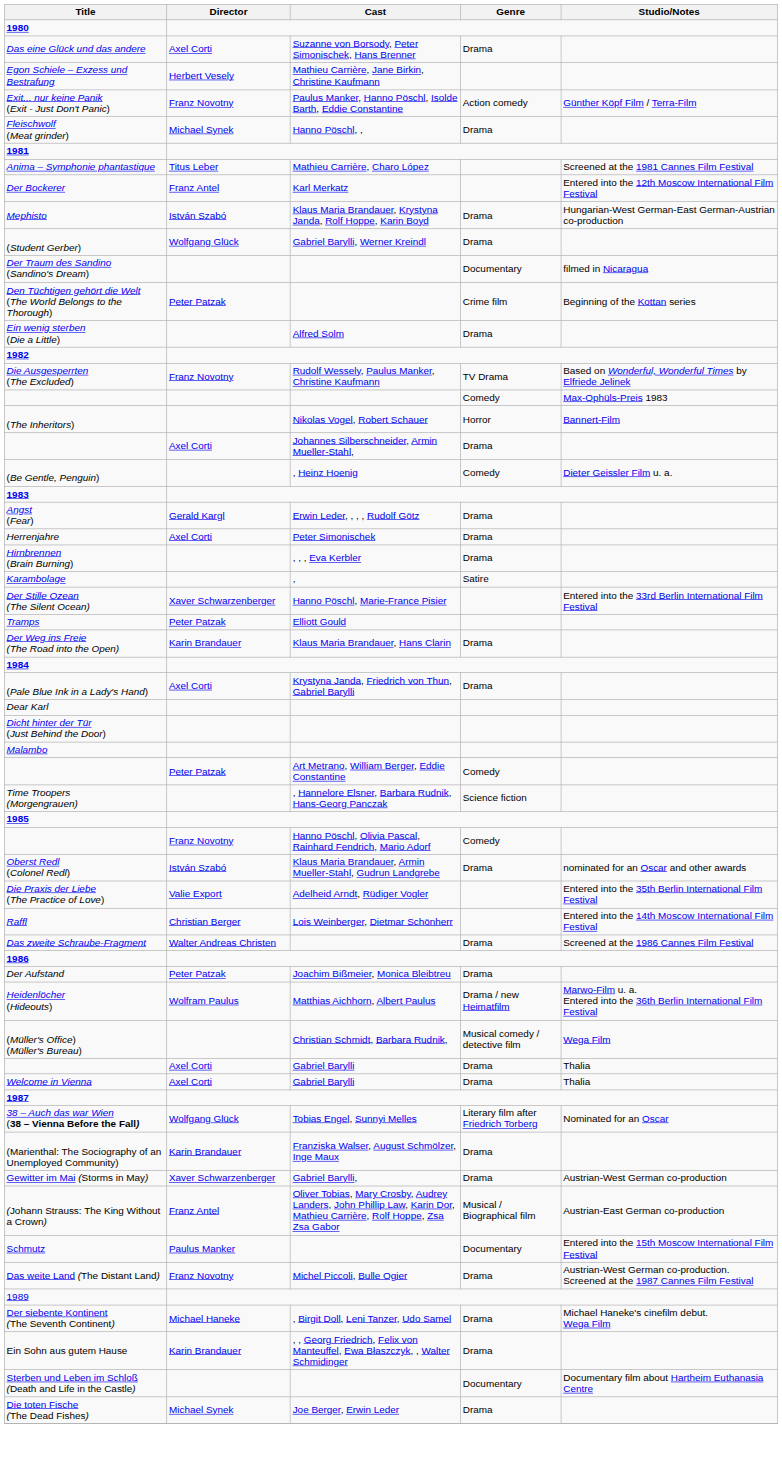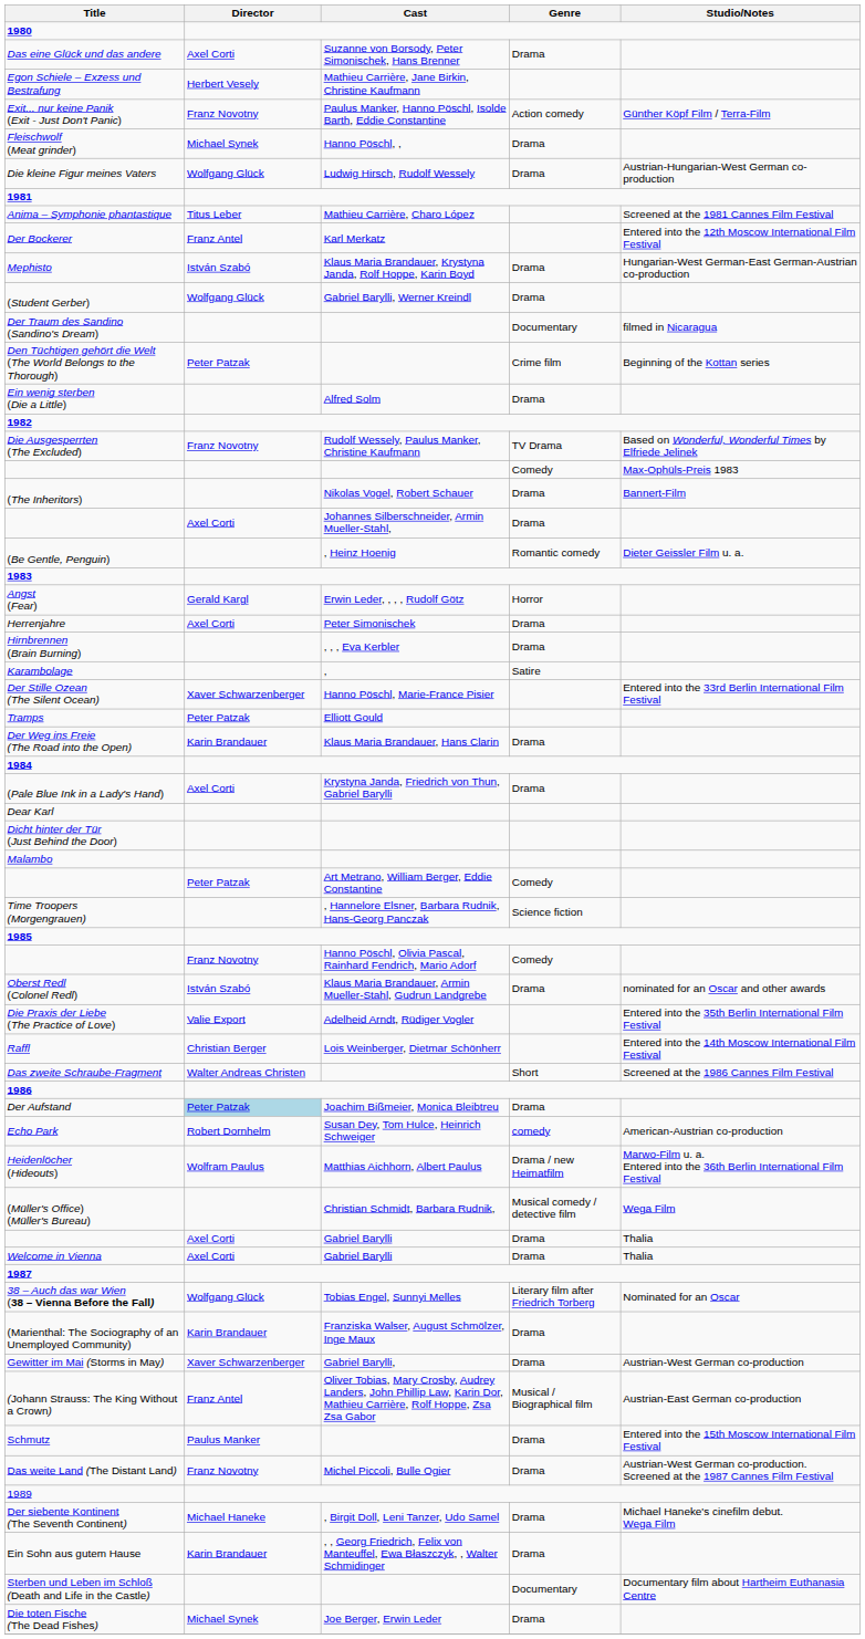+ row: Die kleine Figur meines Vaters | Wolfgang Glück | Ludwig Hirsch, Rudolf Wessely | Drama | Austrian-Hungarian-West German co-production
(The Inheritors) | Genre: Horror -> Drama
(Be Gentle, Penguin) | Genre: Comedy -> Romantic comedy
Angst (Fear) | Genre: Drama -> Horror
Das zweite Schraube-Fragment | Genre: Drama -> Short
Der Aufstand | Director: no background -> lightblue background
+ row: Echo Park | Robert Dornhelm | Susan Dey, Tom Hulce, Heinrich Schweiger | comedy | American-Austrian co-production
Schmutz | Genre: Documentary -> Drama
